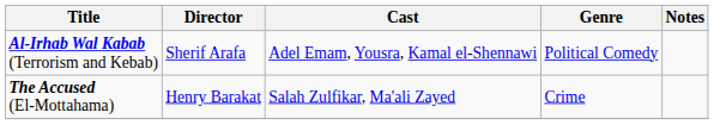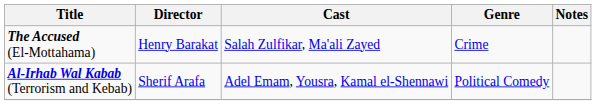rows swapped: Al-Irhab Wal Kabab (Terrorism and Kebab) <-> The Accused (El-Mottahama)
